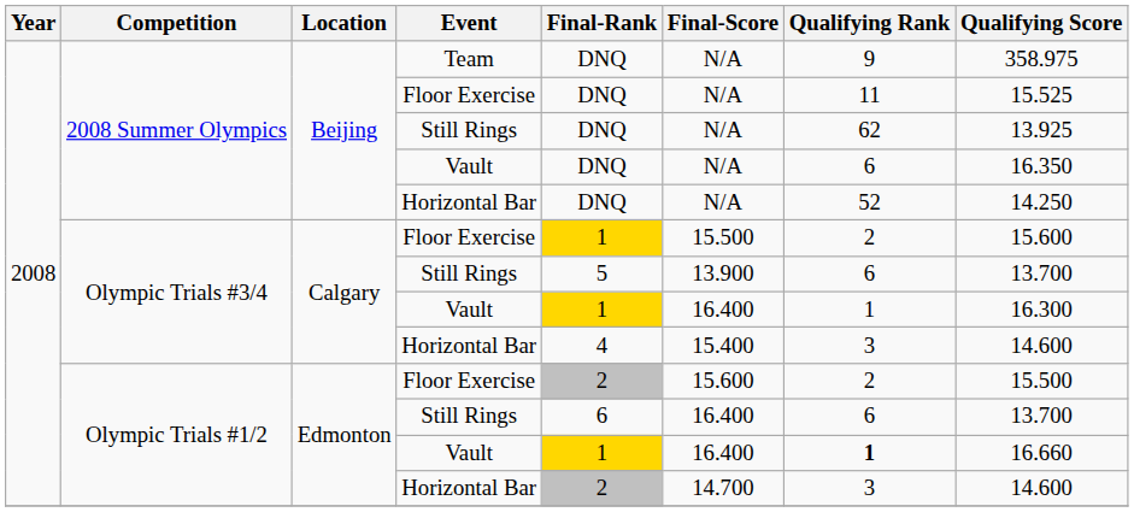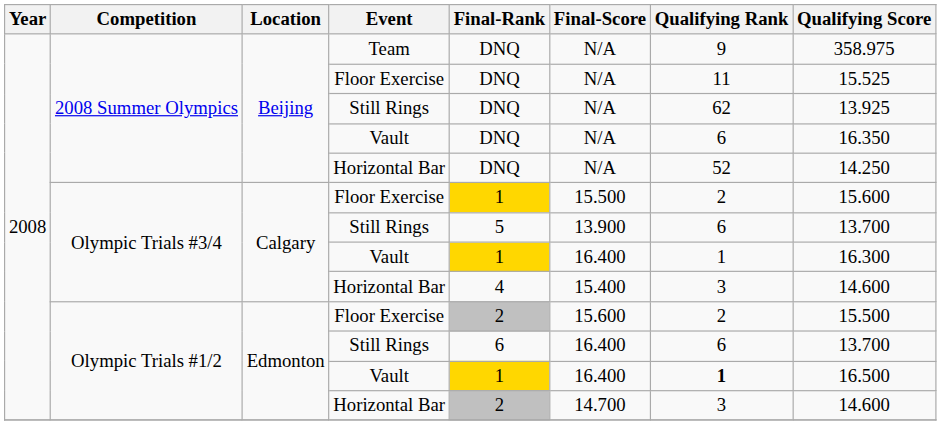Olympic Trials #1/2 / Vault | Qualifying Score: 16.660 -> 16.500
